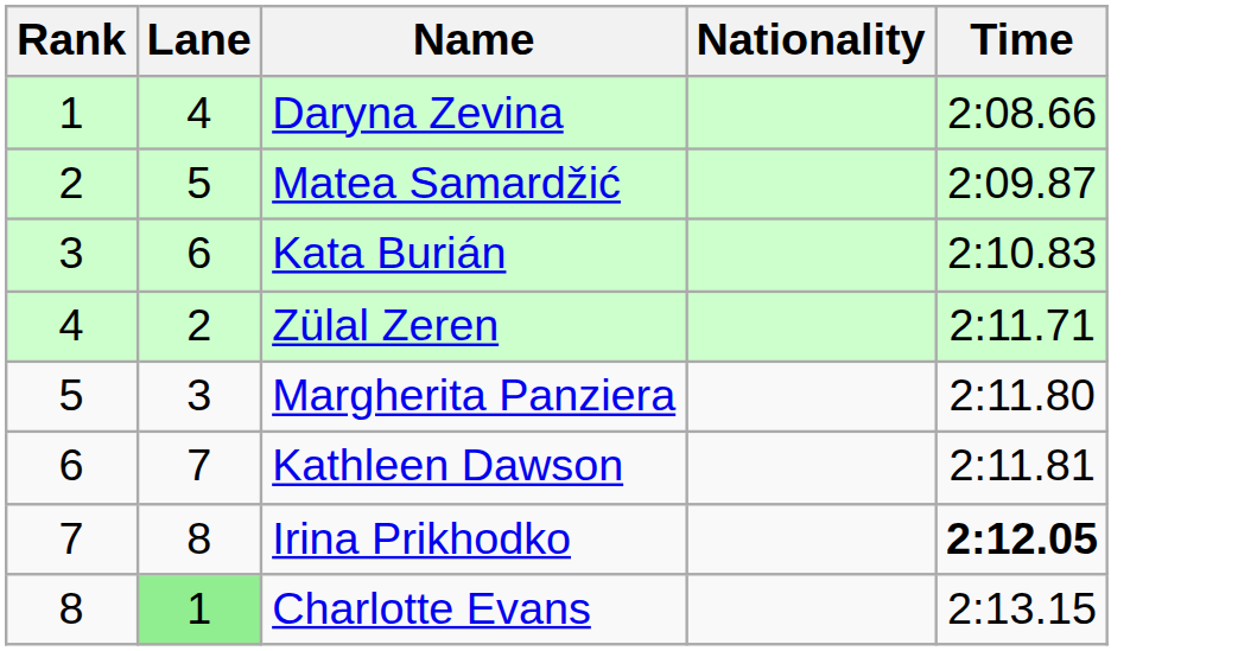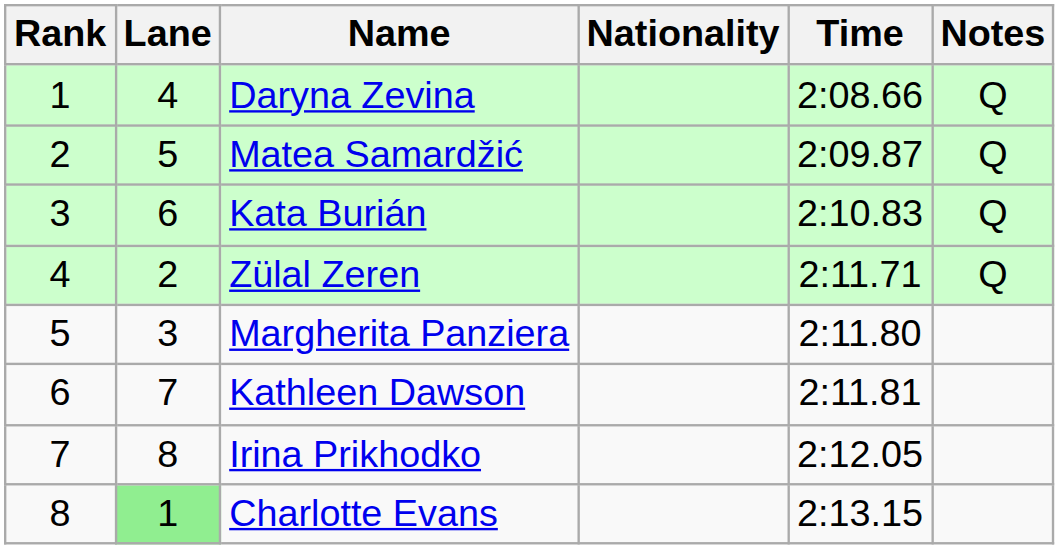+ column: Notes | Q | Q | Q | Q
Irina Prikhodko | Time: bold -> normal
